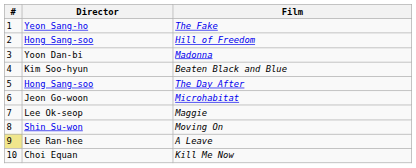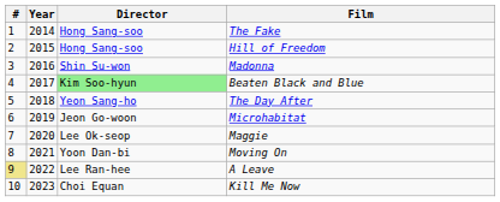+ column: Year | 2014 | 2015 | 2016 | 2017 | 2018 | 2019 | 2020 | 2021 | 2022 | 2023
The Fake | Director: Yeon Sang-ho -> Hong Sang-soo
Madonna | Director: Yoon Dan-bi -> Shin Su-won
Beaten Black and Blue | Director: no background -> lightgreen background
The Day After | Director: Hong Sang-soo -> Yeon Sang-ho
Moving On | Director: Shin Su-won -> Yoon Dan-bi
